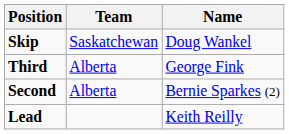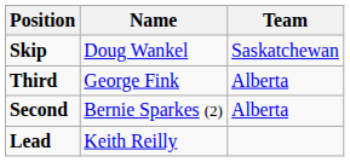columns swapped: Name <-> Team
